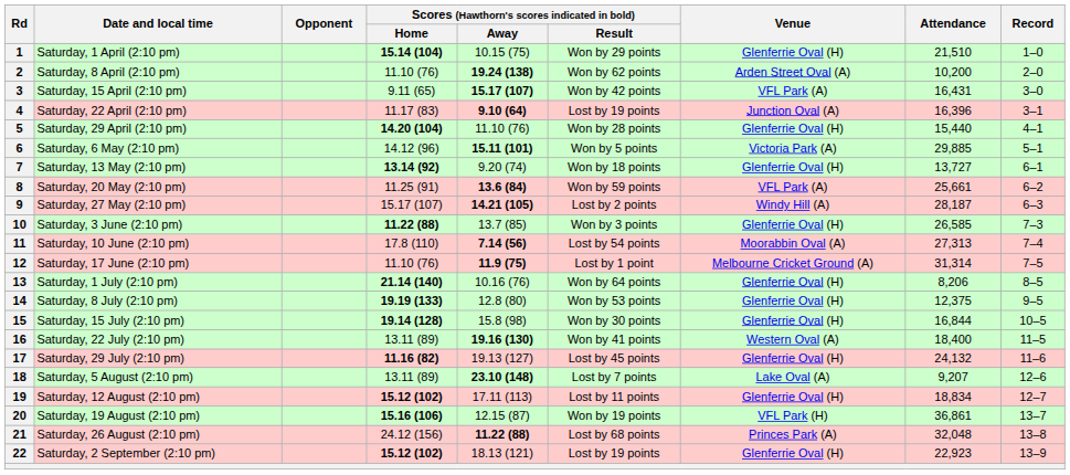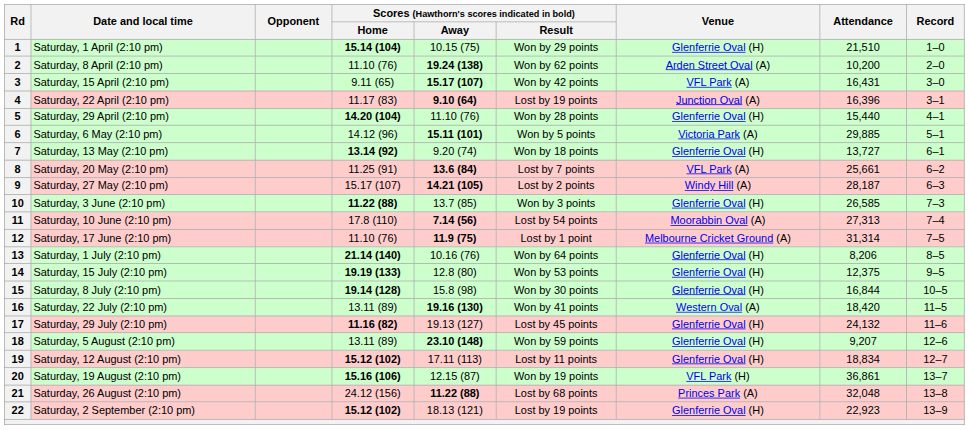8 | Scores (Hawthorn's scores indicated in bold) / Result: Won by 59 points -> Lost by 7 points
14 | Date and local time: Saturday, 8 July (2:10 pm) -> Saturday, 15 July (2:10 pm)
15 | Date and local time: Saturday, 15 July (2:10 pm) -> Saturday, 8 July (2:10 pm)
16 | Attendance: 18,400 -> 18,420
18 | Scores (Hawthorn's scores indicated in bold) / Result: Lost by 7 points -> Won by 59 points
18 | Venue: Lake Oval (A) -> Glenferrie Oval (H)
